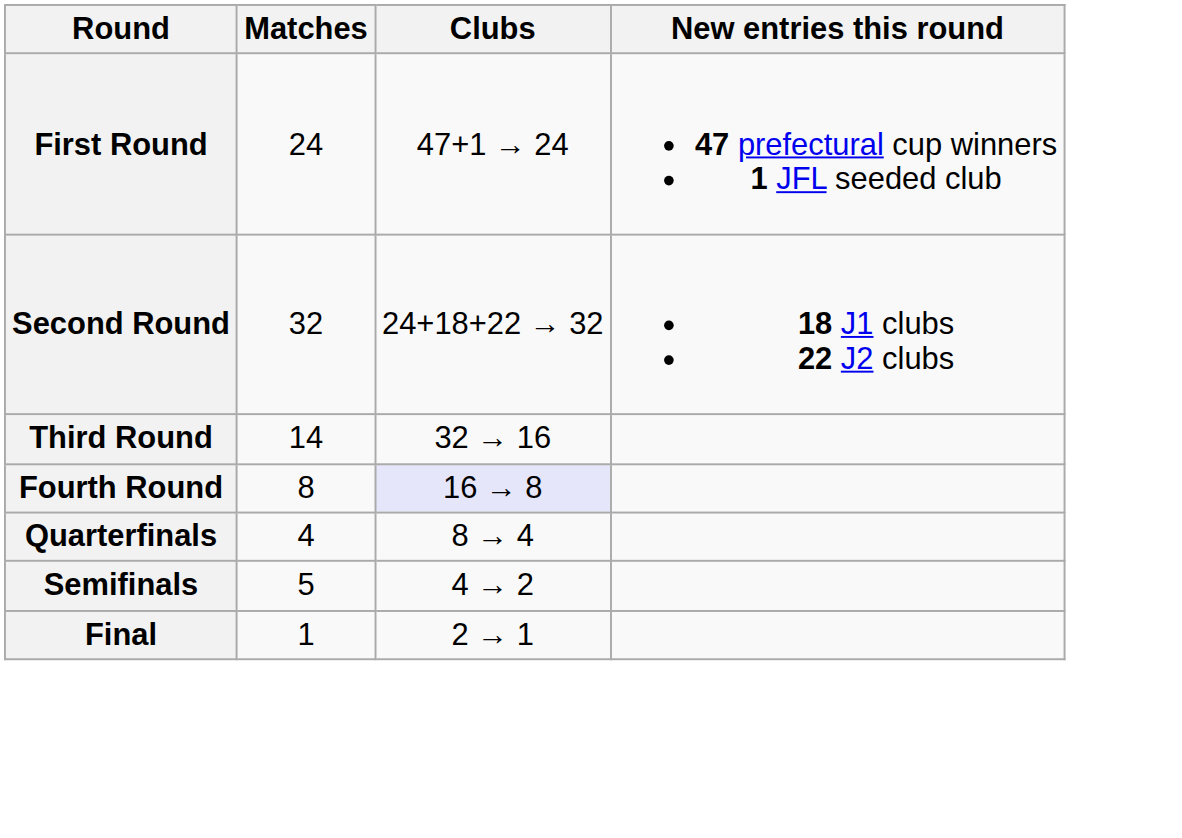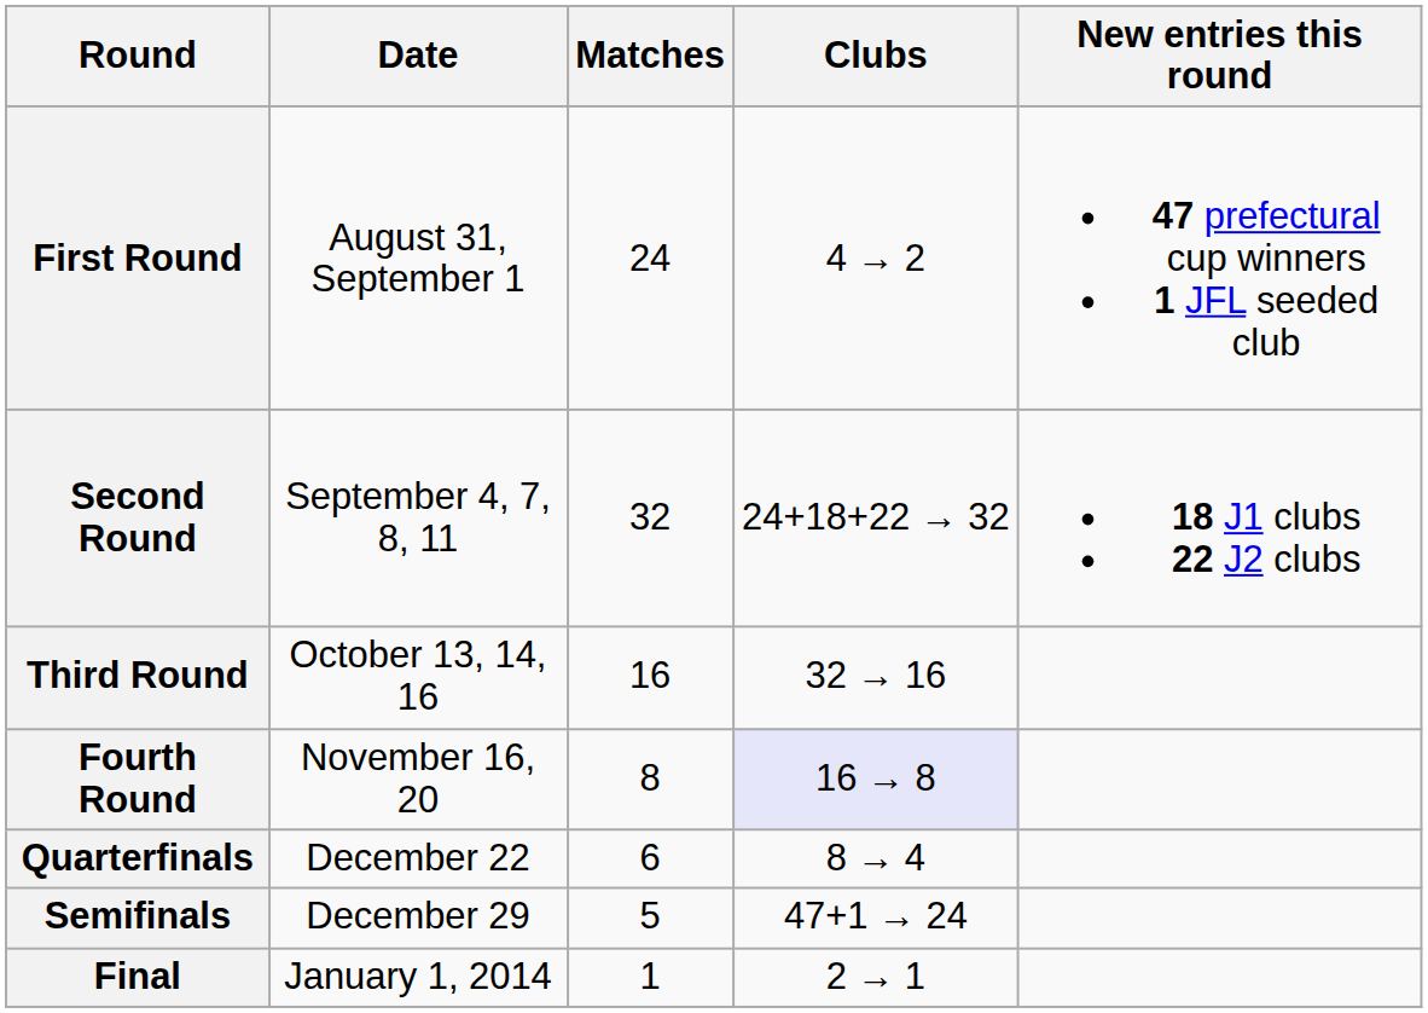+ column: Date | August 31, September 1 | September 4, 7, 8, 11 | October 13, 14, 16 | November 16, 20 | December 22 | December 29 | January 1, 2014
First Round | Clubs: 47+1 → 24 -> 4 → 2
Third Round | Matches: 14 -> 16
Quarterfinals | Matches: 4 -> 6
Semifinals | Clubs: 4 → 2 -> 47+1 → 24
